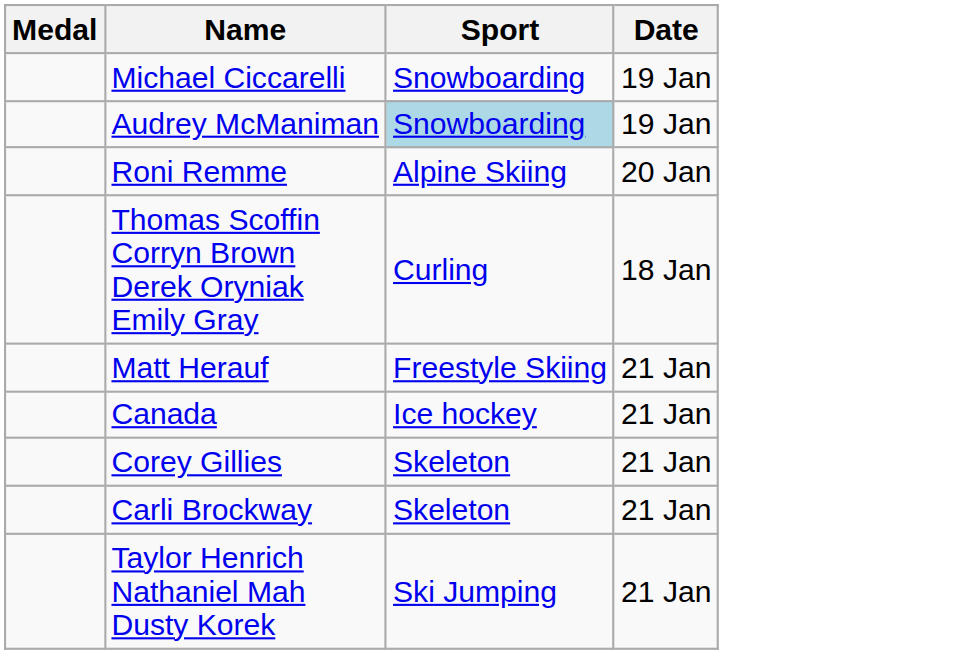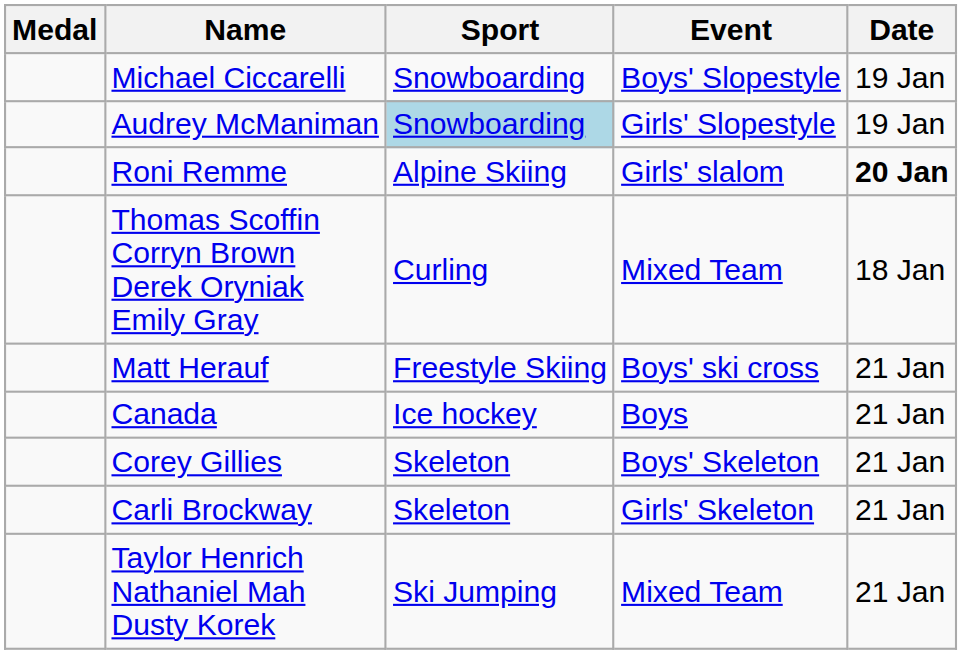+ column: Event | Boys' Slopestyle | Girls' Slopestyle | Girls' slalom | Mixed Team | Boys' ski cross | Boys | Boys' Skeleton | Girls' Skeleton | Mixed Team
Roni Remme | Date: normal -> bold
